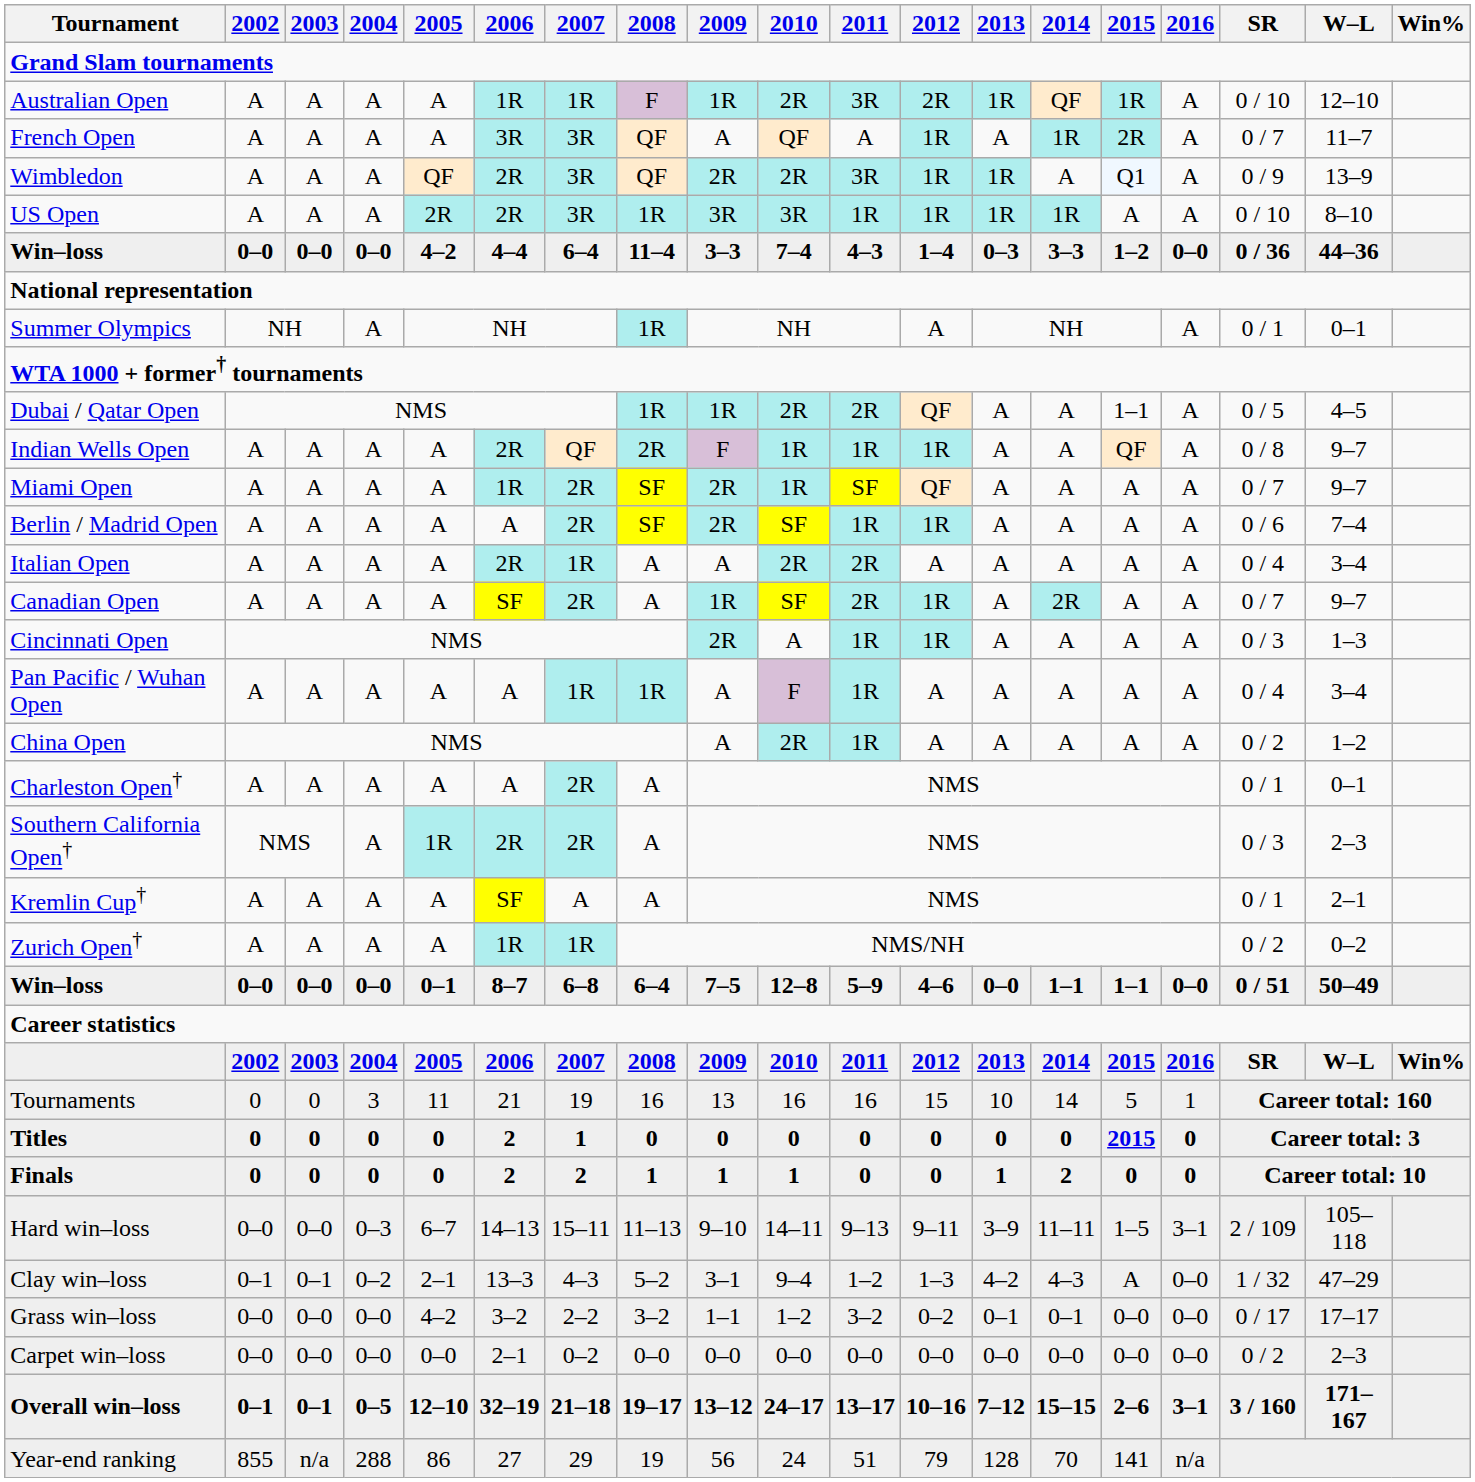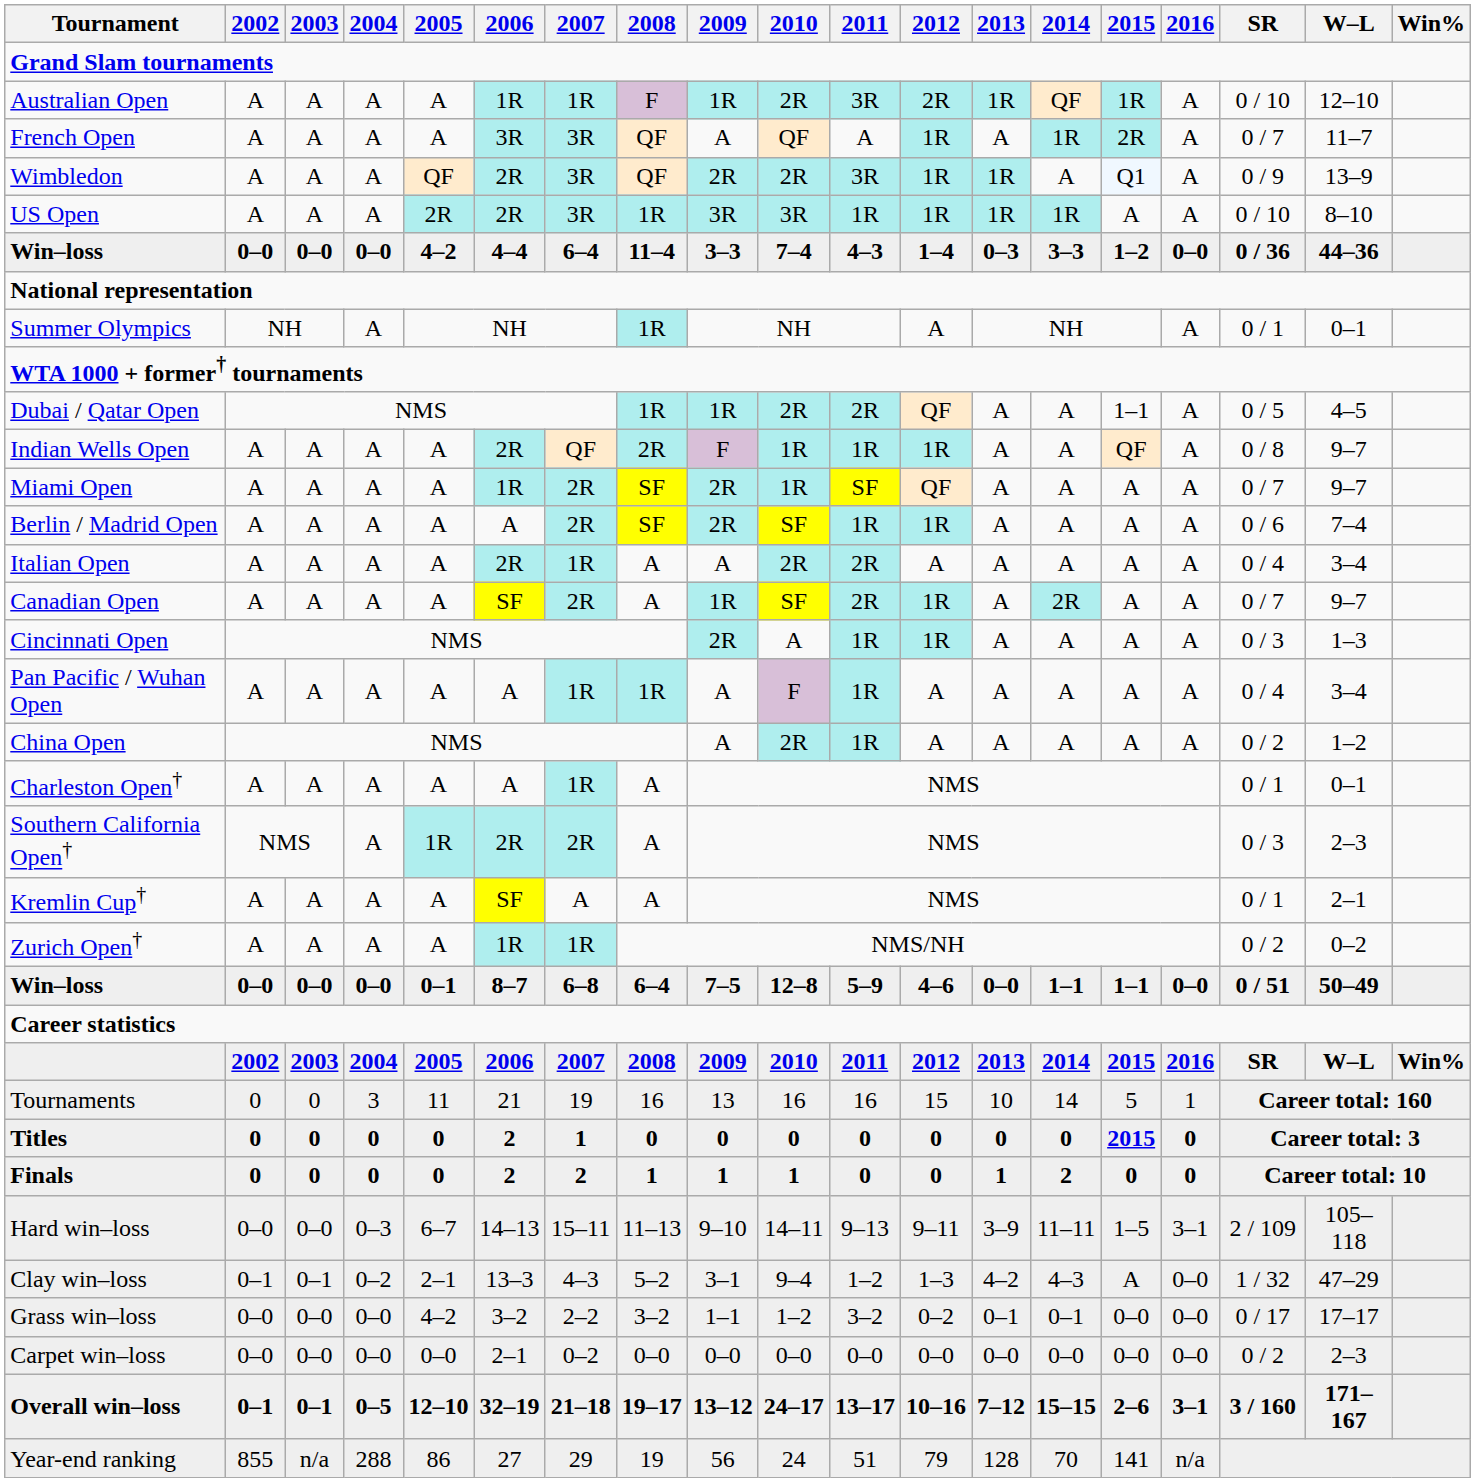Charleston Open† | 2007: 2R -> 1R
